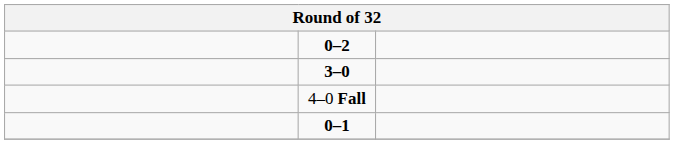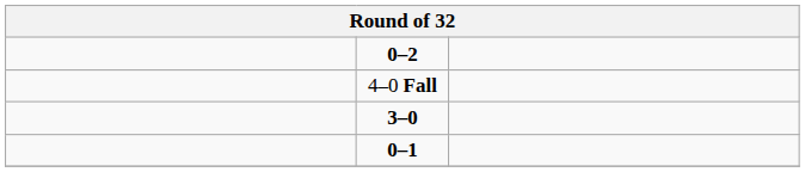rows swapped: 3–0 <-> 4–0 Fall
